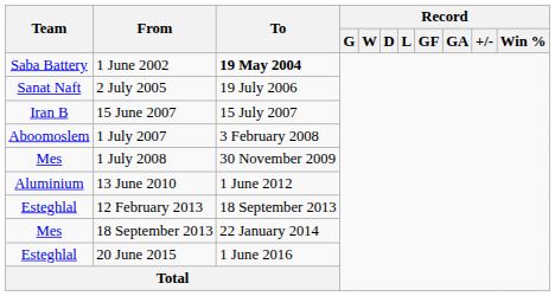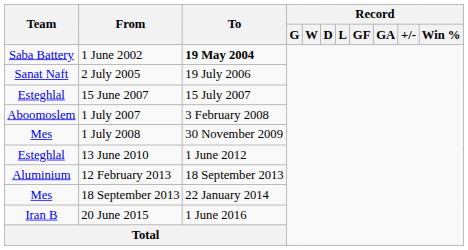15 June 2007 | Team: Iran B -> Esteghlal
13 June 2010 | Team: Aluminium -> Esteghlal
12 February 2013 | Team: Esteghlal -> Aluminium
20 June 2015 | Team: Esteghlal -> Iran B
